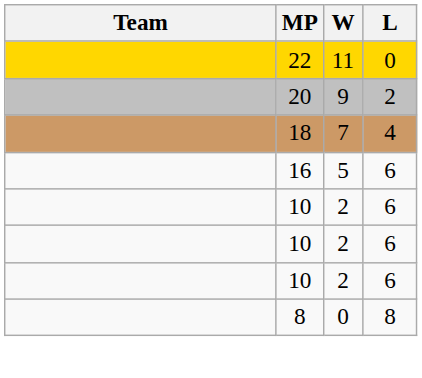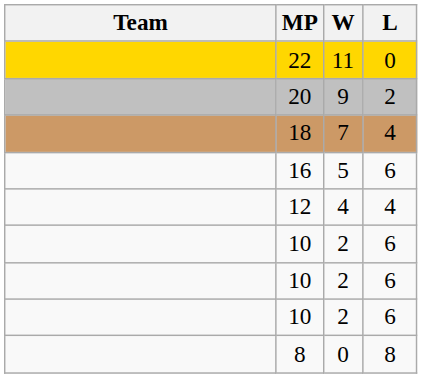+ row: 12 | 4 | 4
